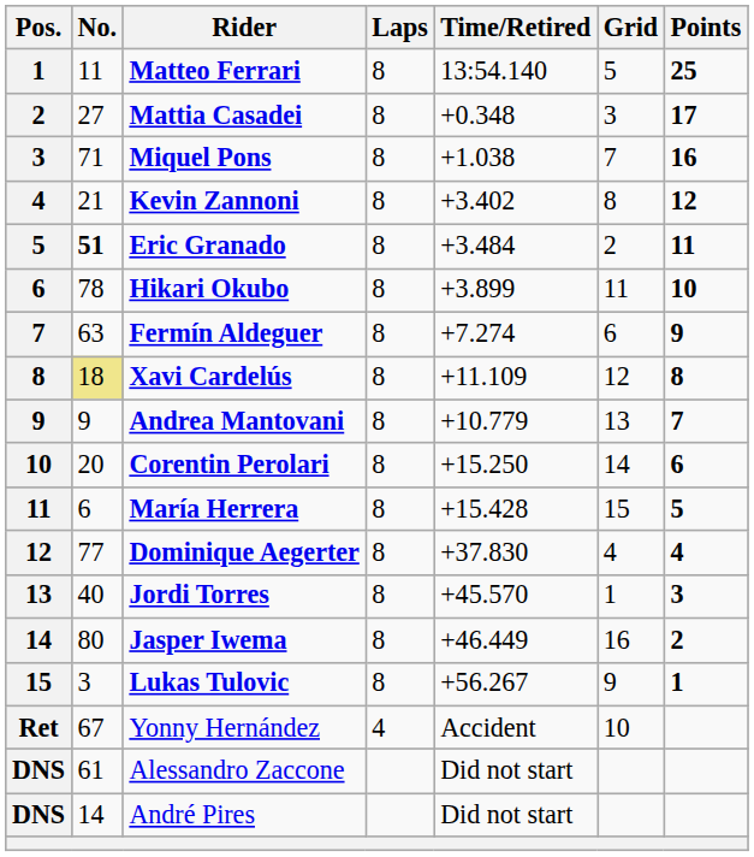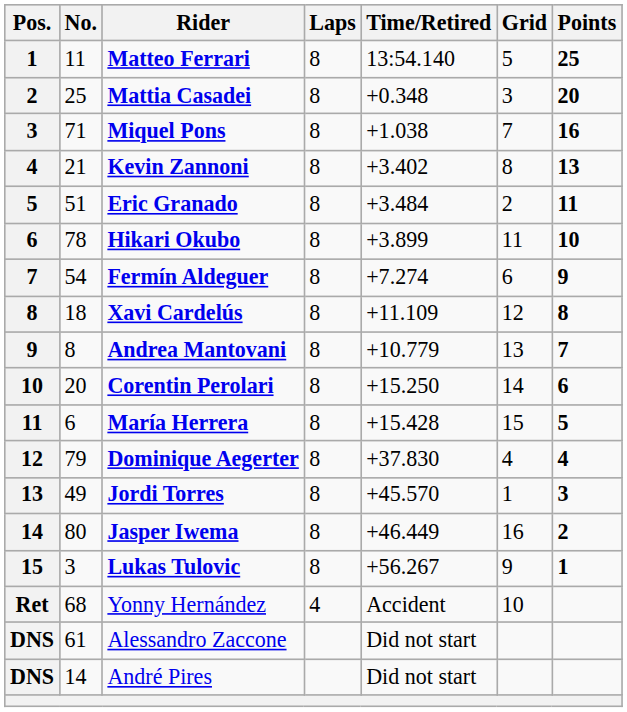Mattia Casadei | No.: 27 -> 25
Mattia Casadei | Points: 17 -> 20
Kevin Zannoni | Points: 12 -> 13
Eric Granado | No.: bold -> normal
Fermín Aldeguer | No.: 63 -> 54
Xavi Cardelús | No.: khaki background -> no background
Andrea Mantovani | No.: 9 -> 8
Dominique Aegerter | No.: 77 -> 79
Jordi Torres | No.: 40 -> 49
Yonny Hernández | No.: 67 -> 68
